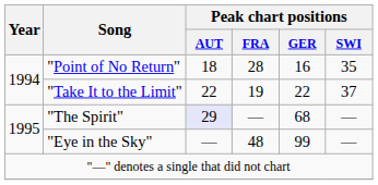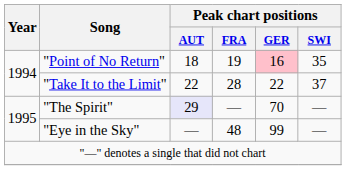"Point of No Return" | Peak chart positions / FRA: 28 -> 19
"Point of No Return" | Peak chart positions / GER: no background -> pink background
"Take It to the Limit" | Peak chart positions / FRA: 19 -> 28
"The Spirit" | Peak chart positions / GER: 68 -> 70
